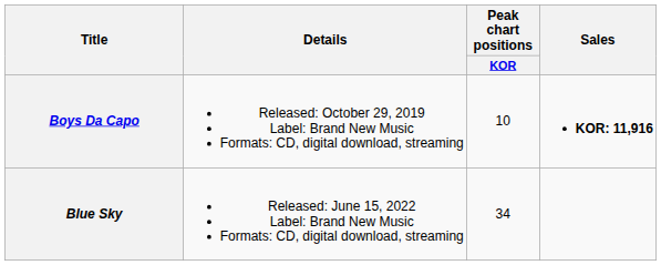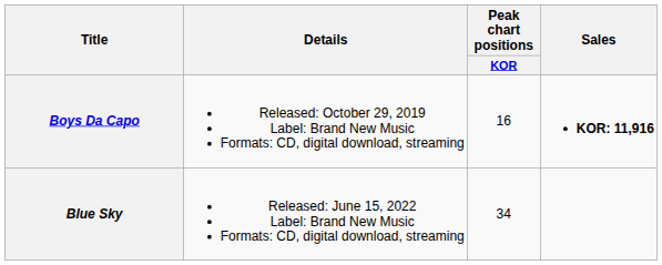Boys Da Capo | Peak chart positions / KOR: 10 -> 16
